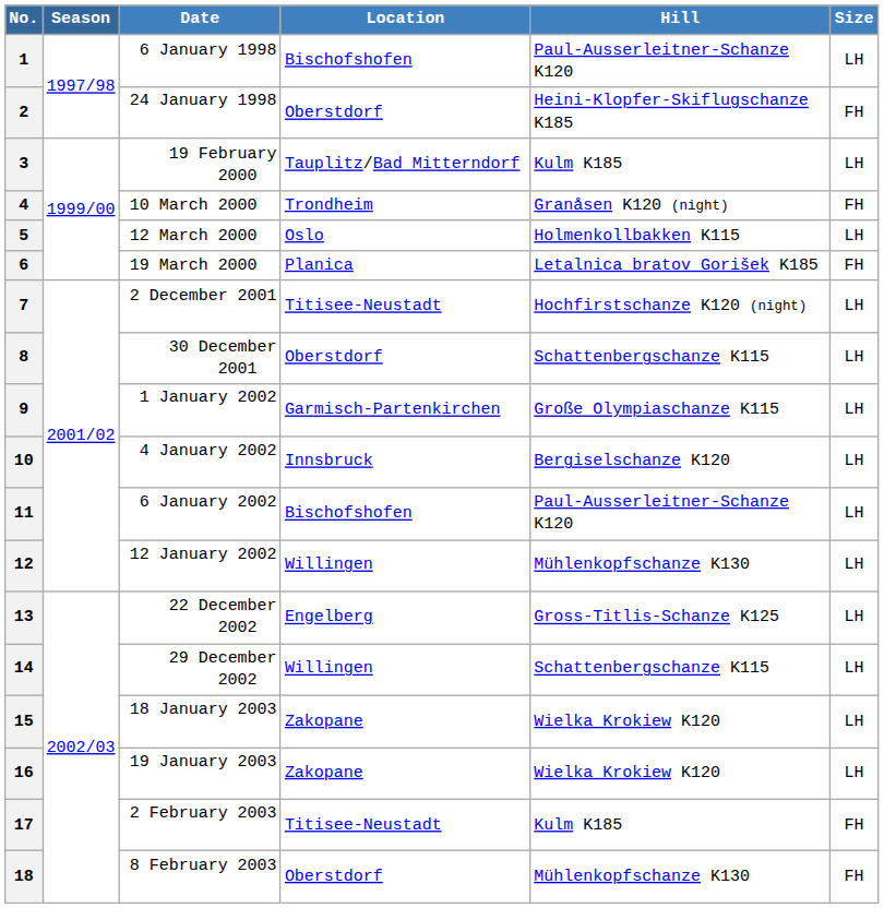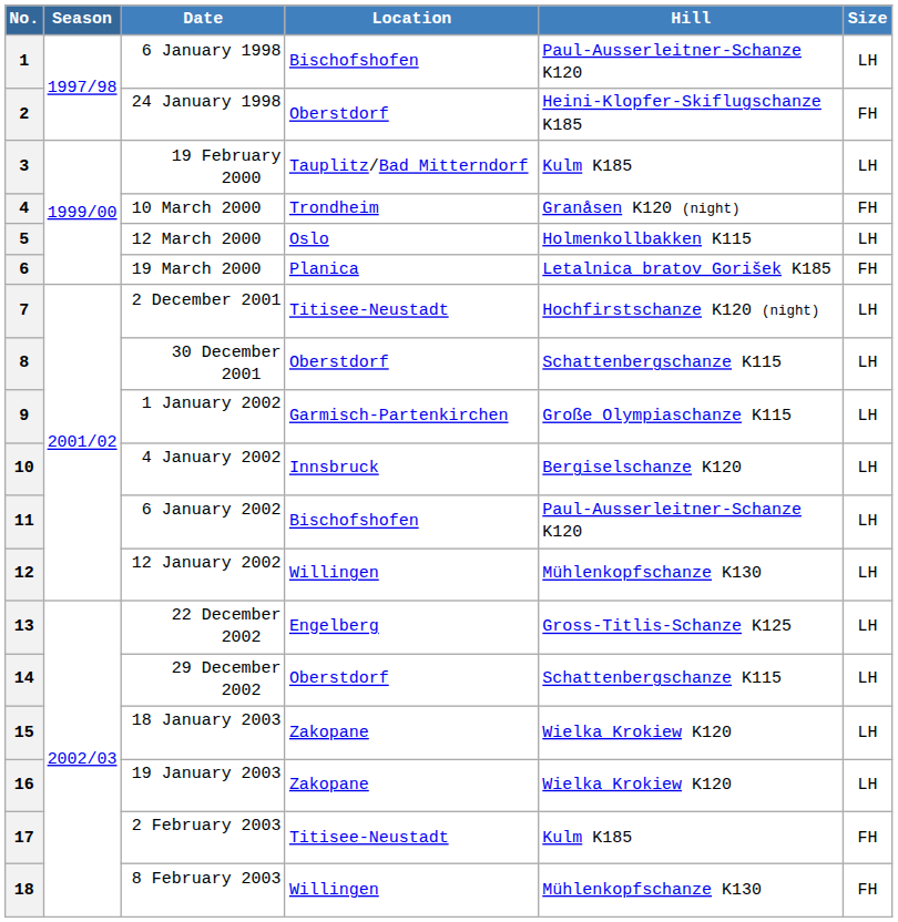14 | Location: Willingen -> Oberstdorf
18 | Location: Oberstdorf -> Willingen
